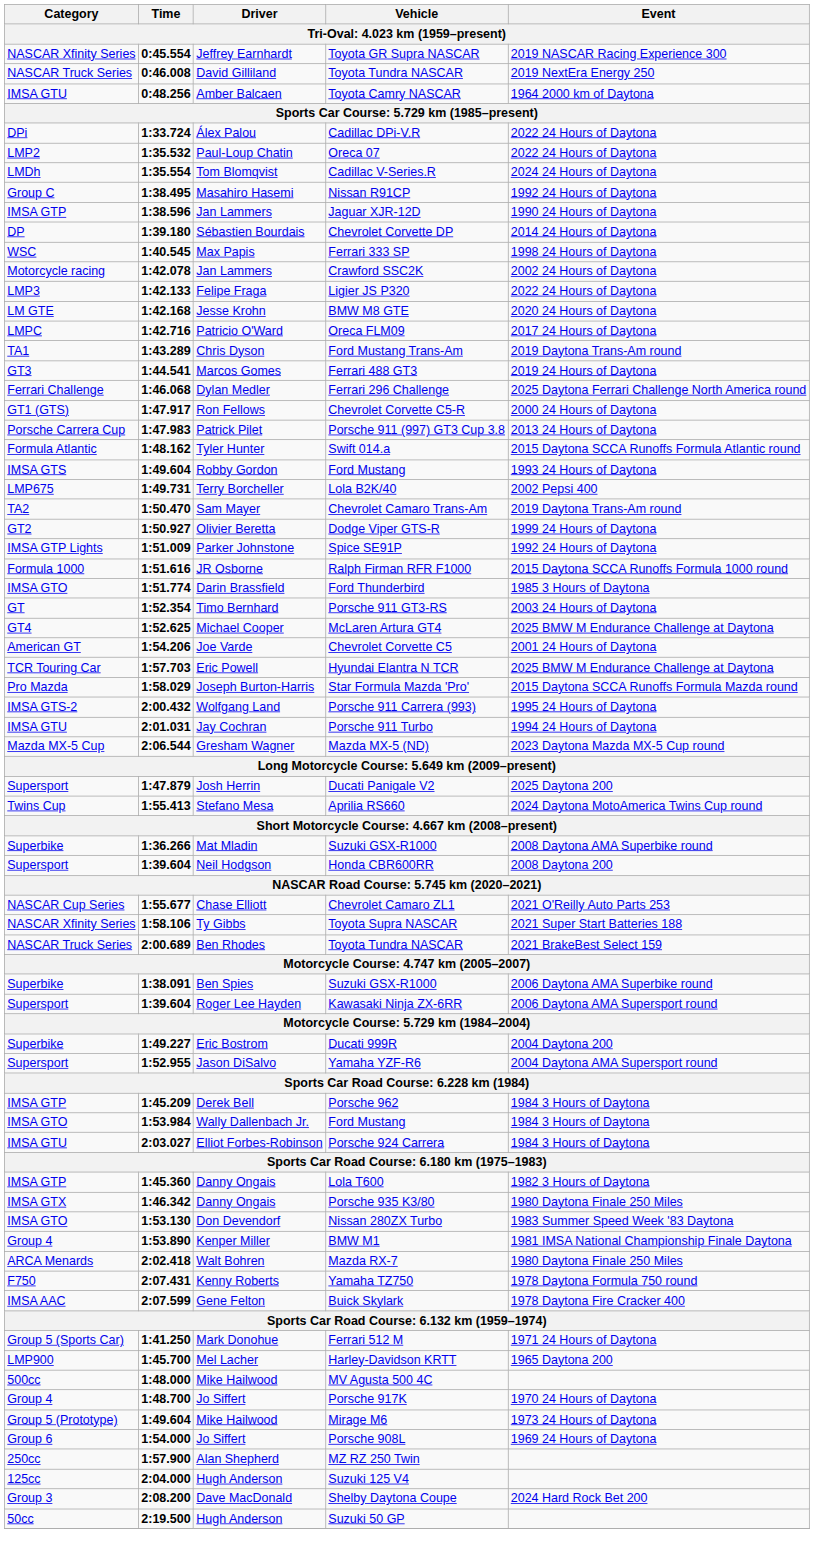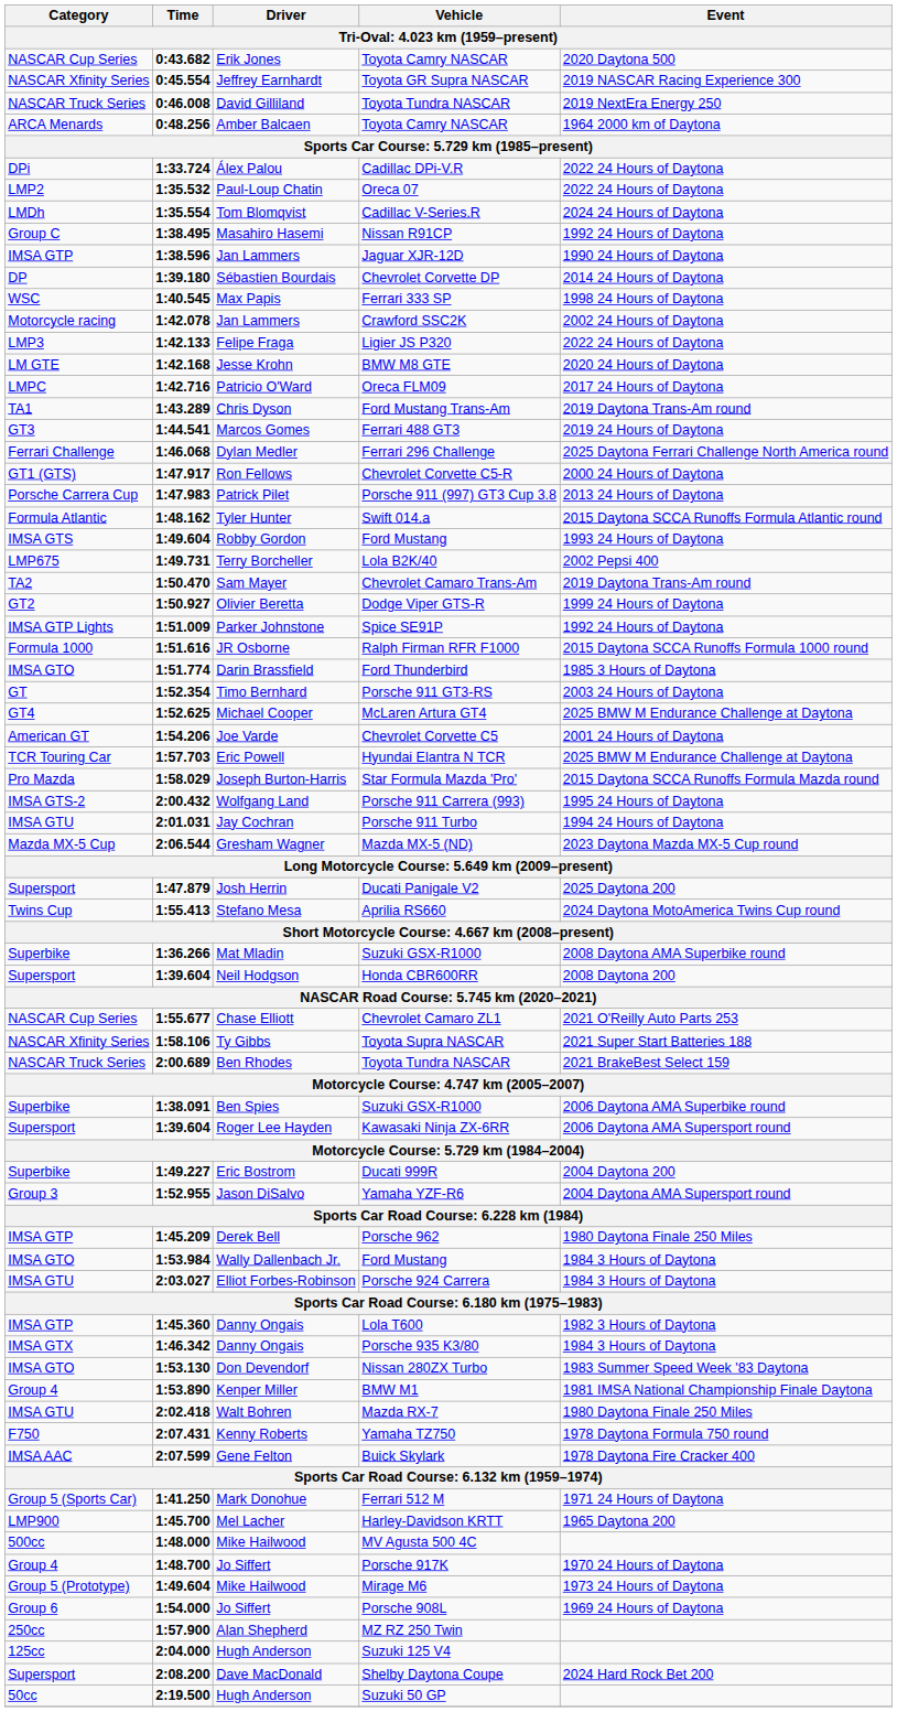+ row: NASCAR Cup Series | 0:43.682 | Erik Jones | Toyota Camry NASCAR | 2020 Daytona 500
Amber Balcaen / Toyota Camry NASCAR | Category: IMSA GTU -> ARCA Menards
Yamaha YZF-R6 | Category: Supersport -> Group 3
Porsche 962 | Event: 1984 3 Hours of Daytona -> 1980 Daytona Finale 250 Miles
Porsche 935 K3/80 | Event: 1980 Daytona Finale 250 Miles -> 1984 3 Hours of Daytona
Mazda RX-7 | Category: ARCA Menards -> IMSA GTU
Shelby Daytona Coupe | Category: Group 3 -> Supersport
